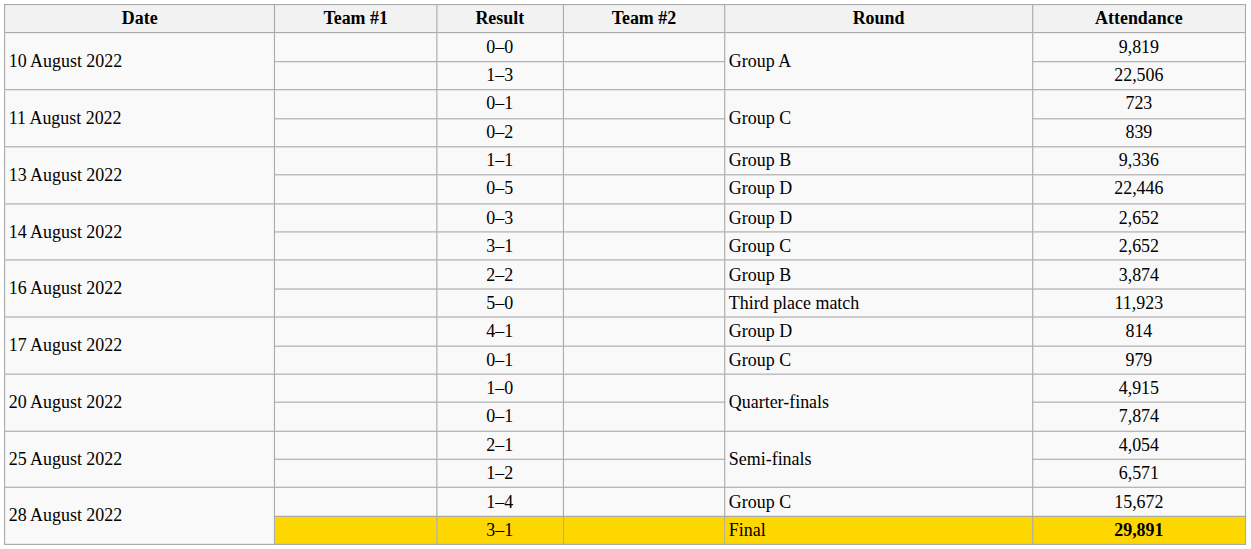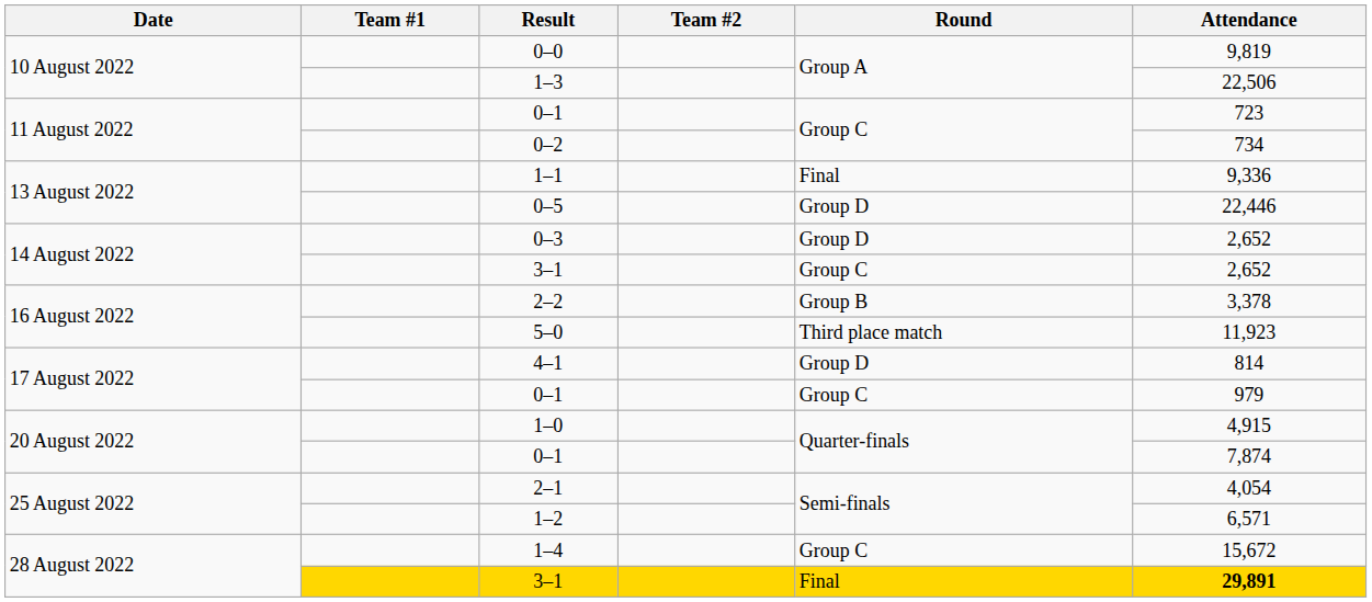0–2 | Attendance: 839 -> 734
1–1 | Round: Group B -> Final
2–2 | Attendance: 3,874 -> 3,378
